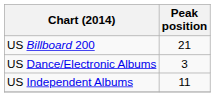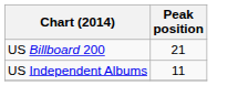- row: US Dance/Electronic Albums | 3
